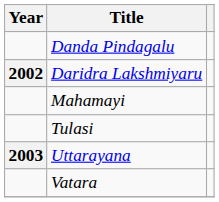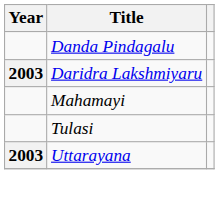Daridra Lakshmiyaru | Year: 2002 -> 2003
- row: Vatara
